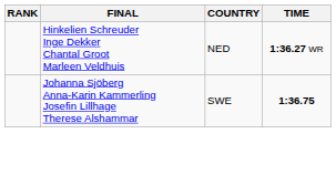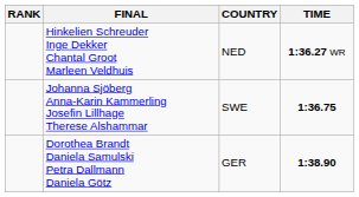+ row: Dorothea Brandt Daniela Samulski Petra Dallmann Daniela Götz | GER | 1:38.90
